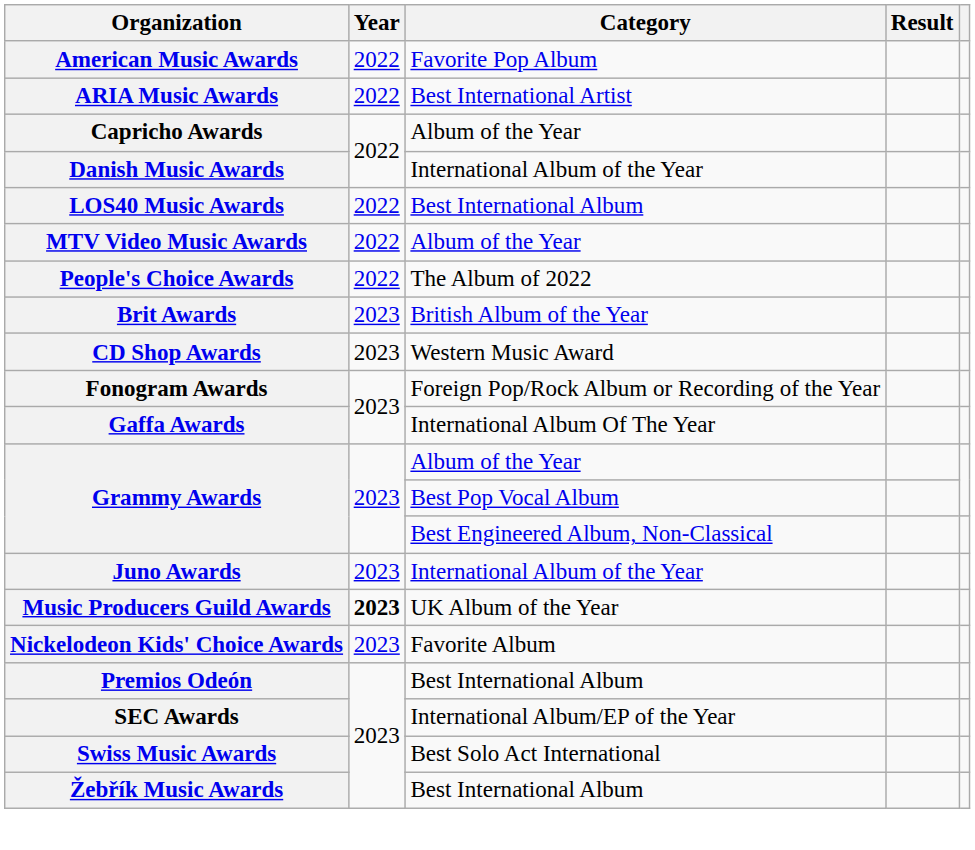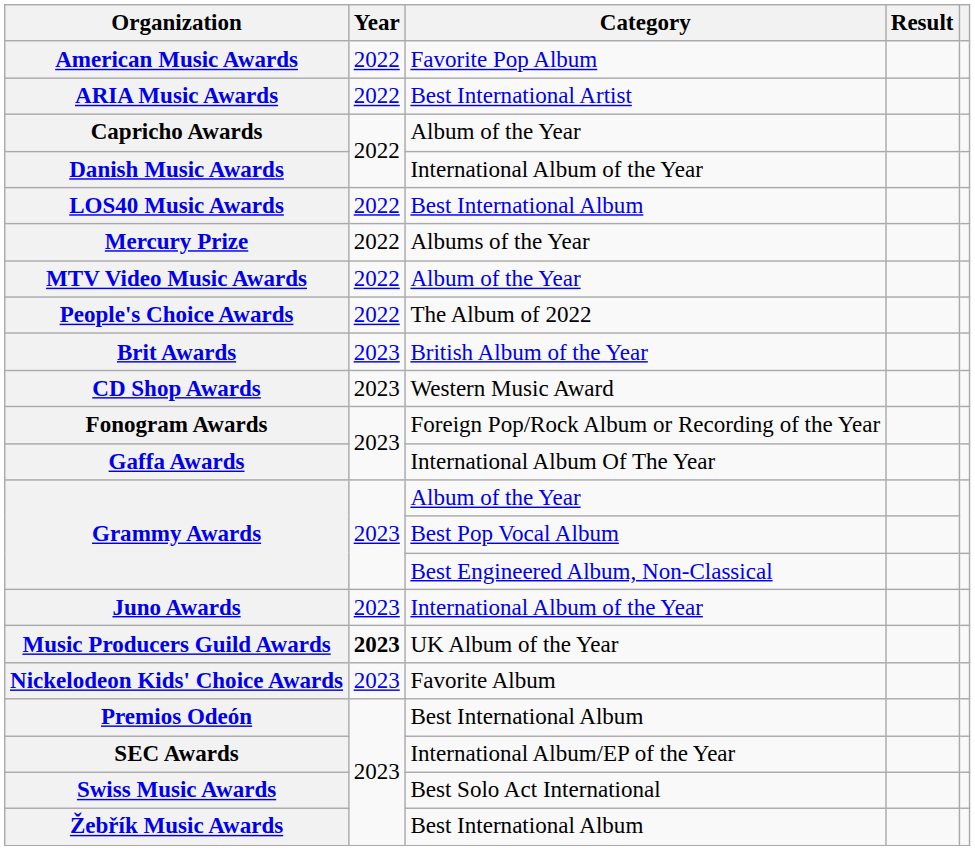+ row: Mercury Prize | 2022 | Albums of the Year
